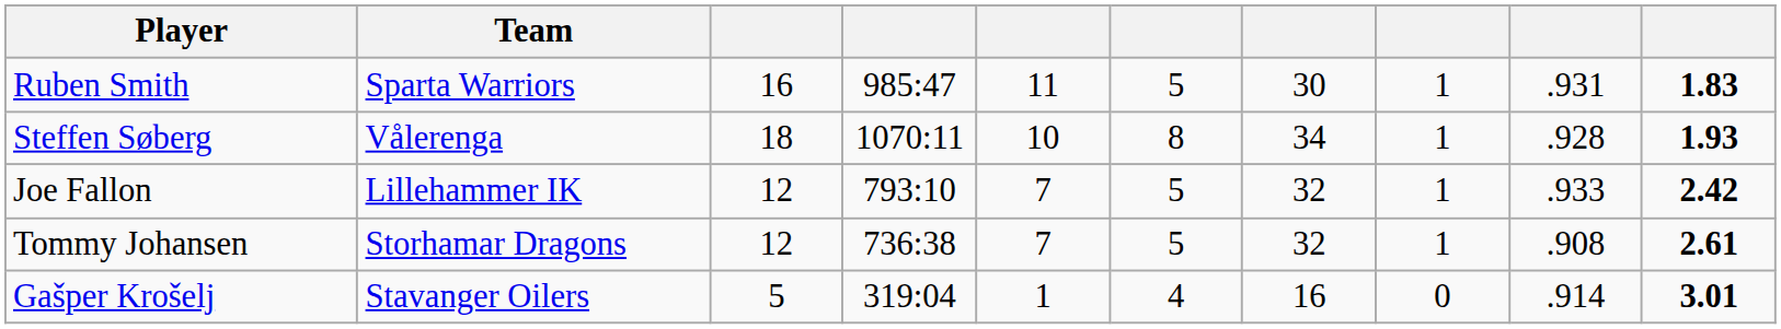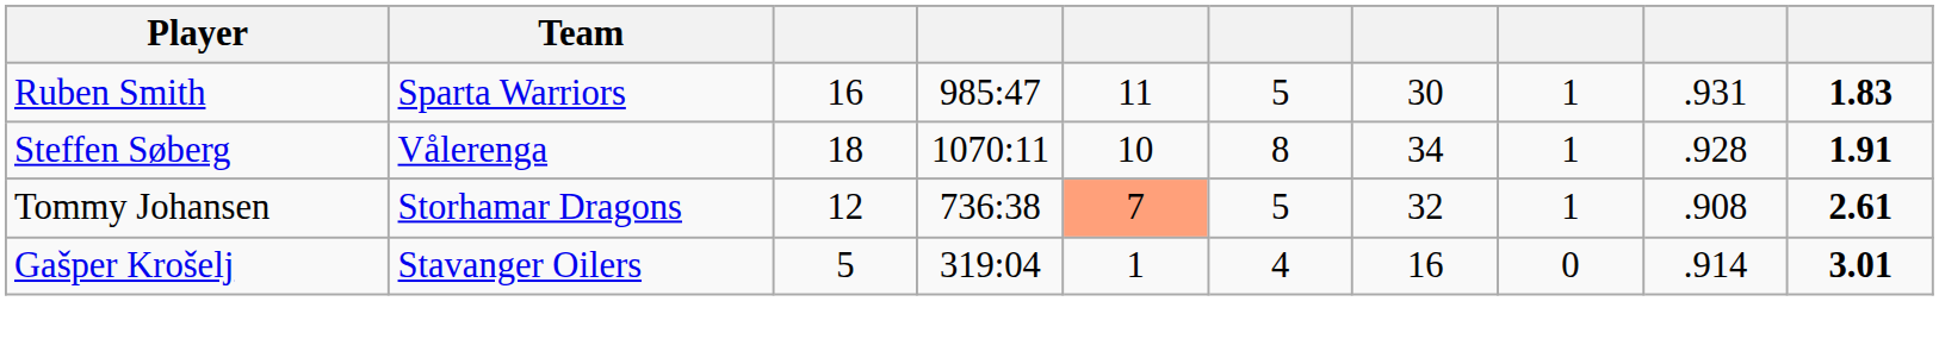Steffen Søberg | column 10: 1.93 -> 1.91
- row: Joe Fallon | Lillehammer IK | 12 | 793:10 | 7 | 5 | 32 | 1 | .933 | 2.42
Tommy Johansen | column 5: no background -> lightsalmon background
